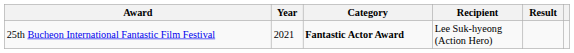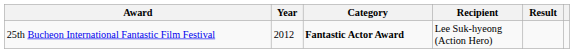25th Bucheon International Fantastic Film Festival | Year: 2021 -> 2012
